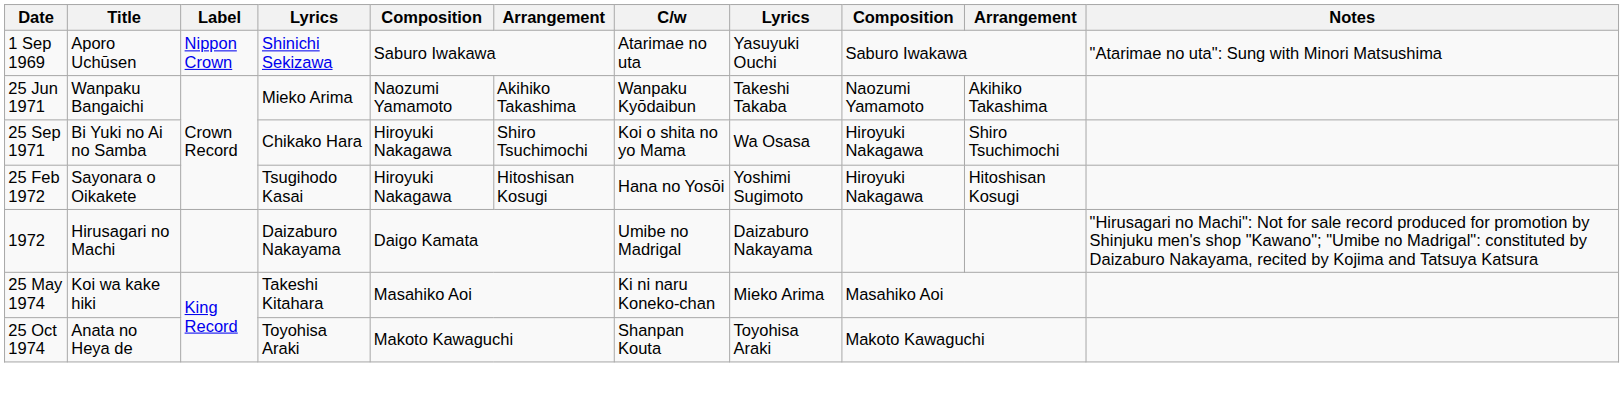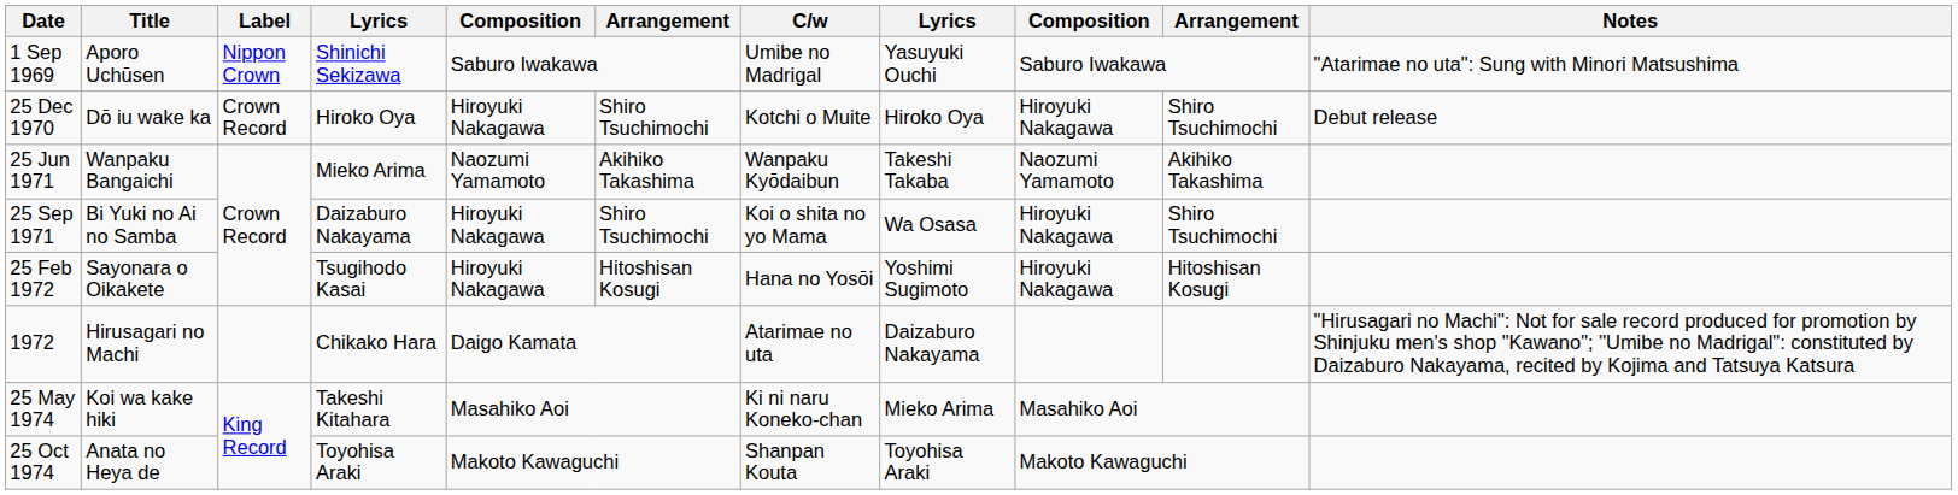1 Sep 1969 | C/w: Atarimae no uta -> Umibe no Madrigal
+ row: 25 Dec 1970 | Dō iu wake ka | Crown Record | Hiroko Oya | Hiroyuki Nakagawa | Shiro Tsuchimochi | Kotchi o Muite | Hiroko Oya | Hiroyuki Nakagawa | Shiro Tsuchimochi | Debut release
25 Sep 1971 | column 4: Chikako Hara -> Daizaburo Nakayama
1972 | column 4: Daizaburo Nakayama -> Chikako Hara
1972 | C/w: Umibe no Madrigal -> Atarimae no uta
